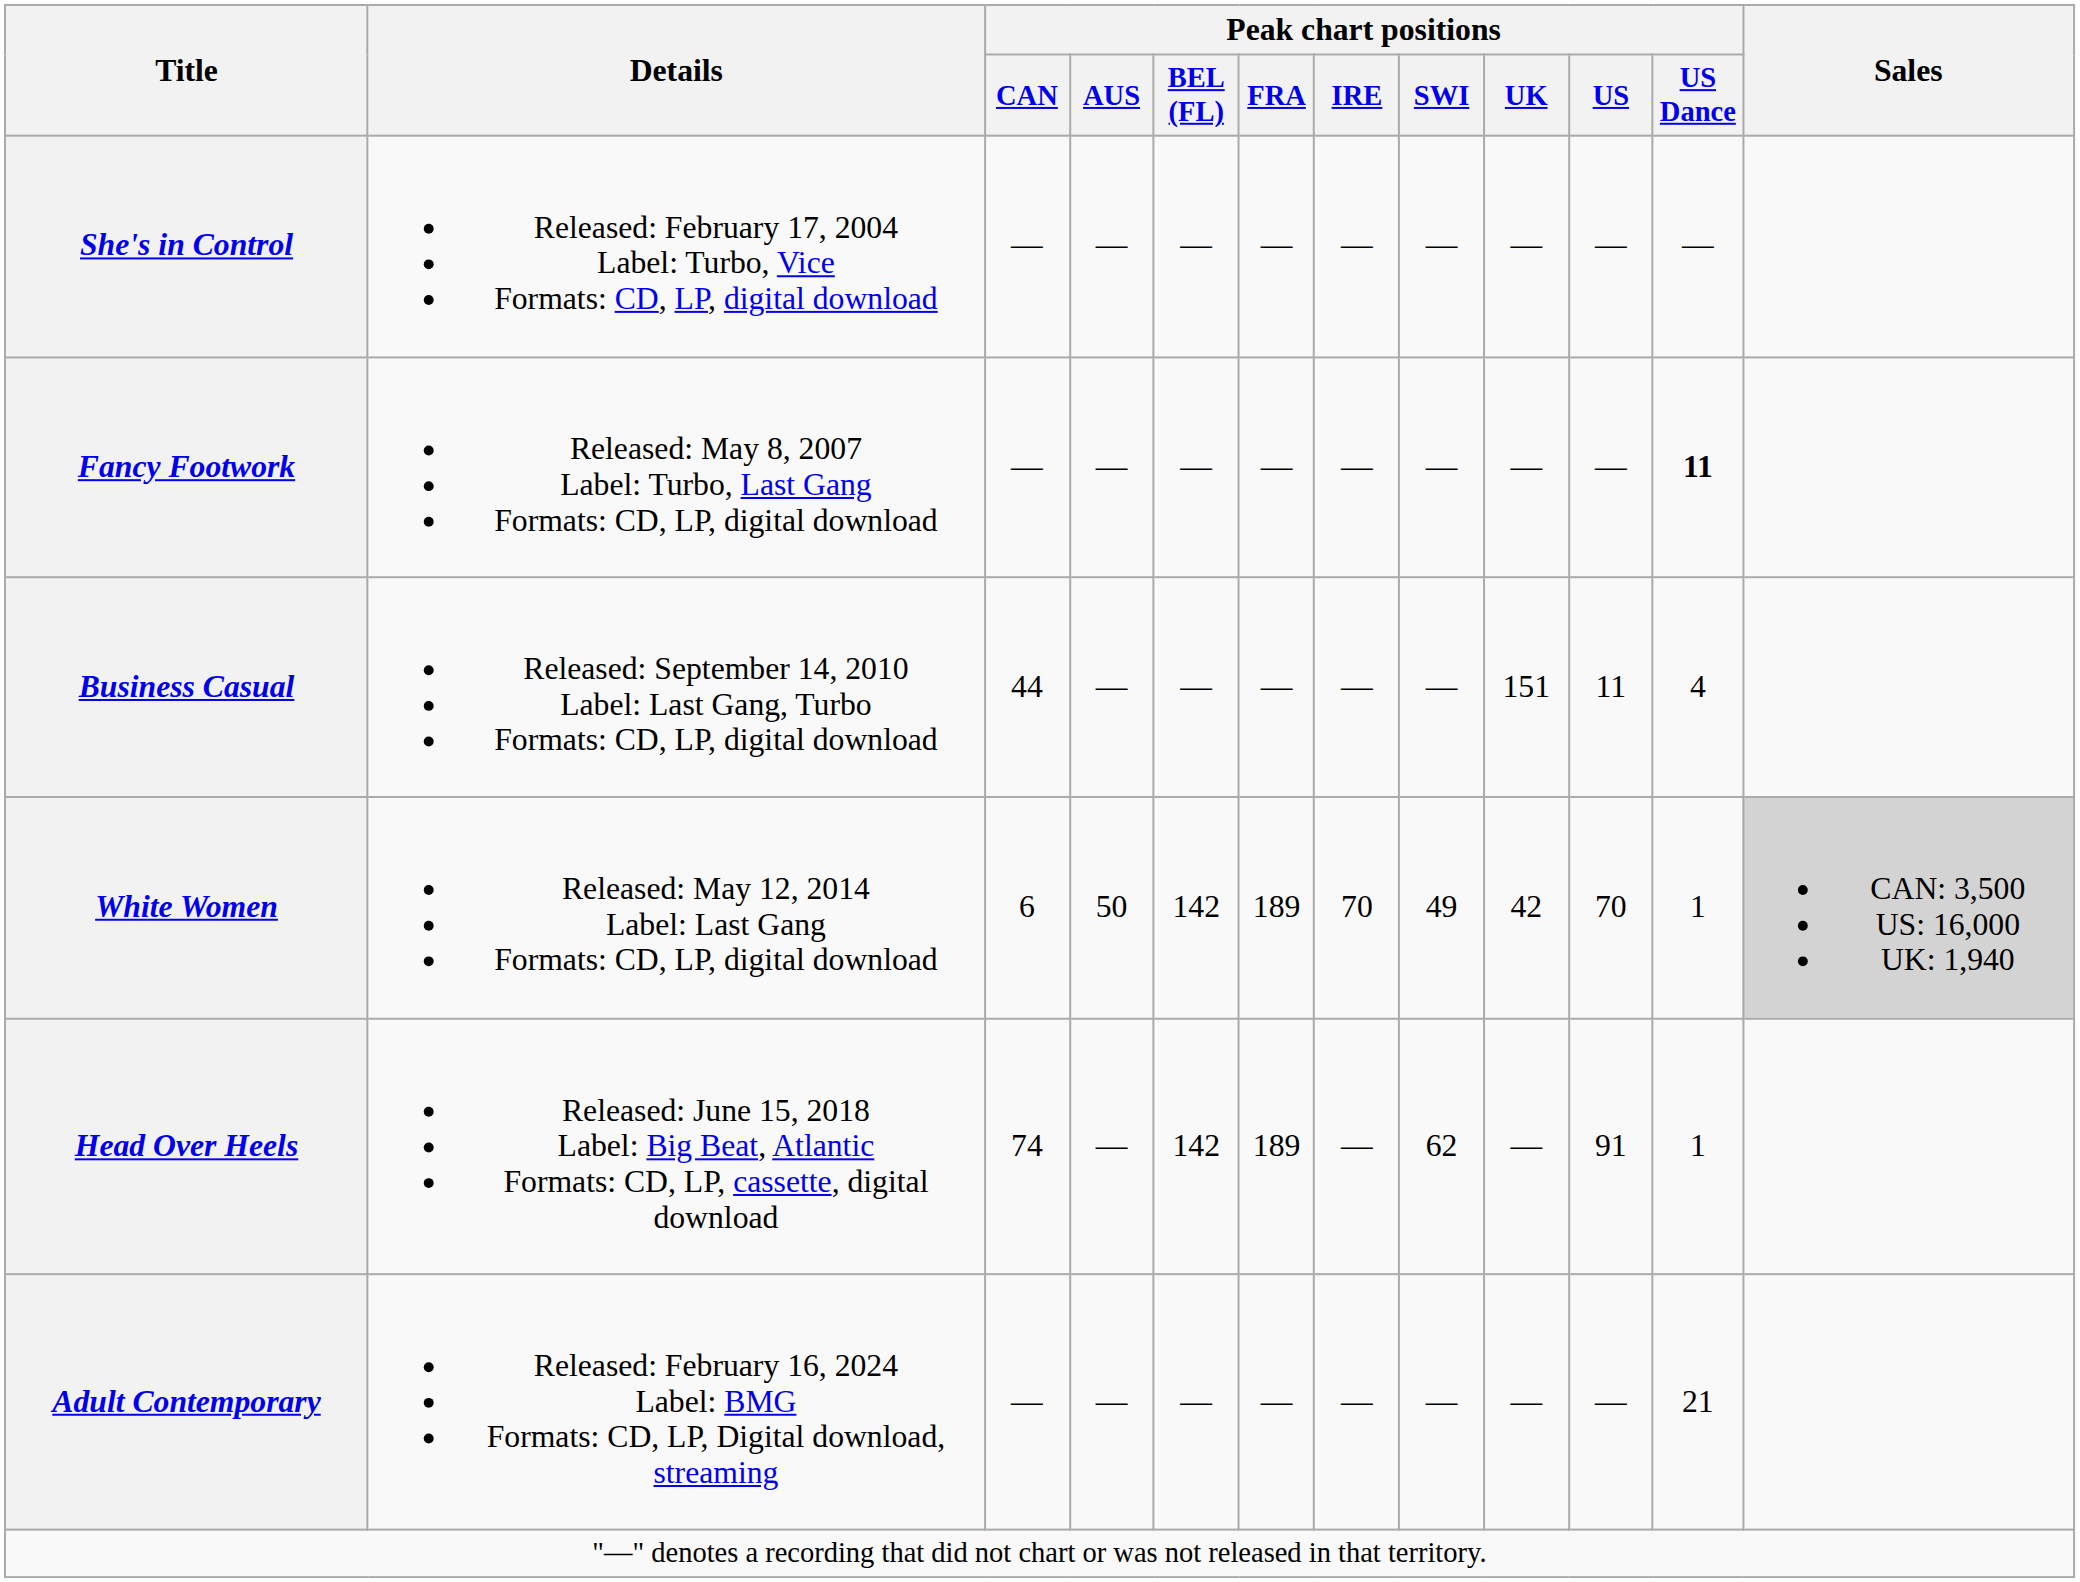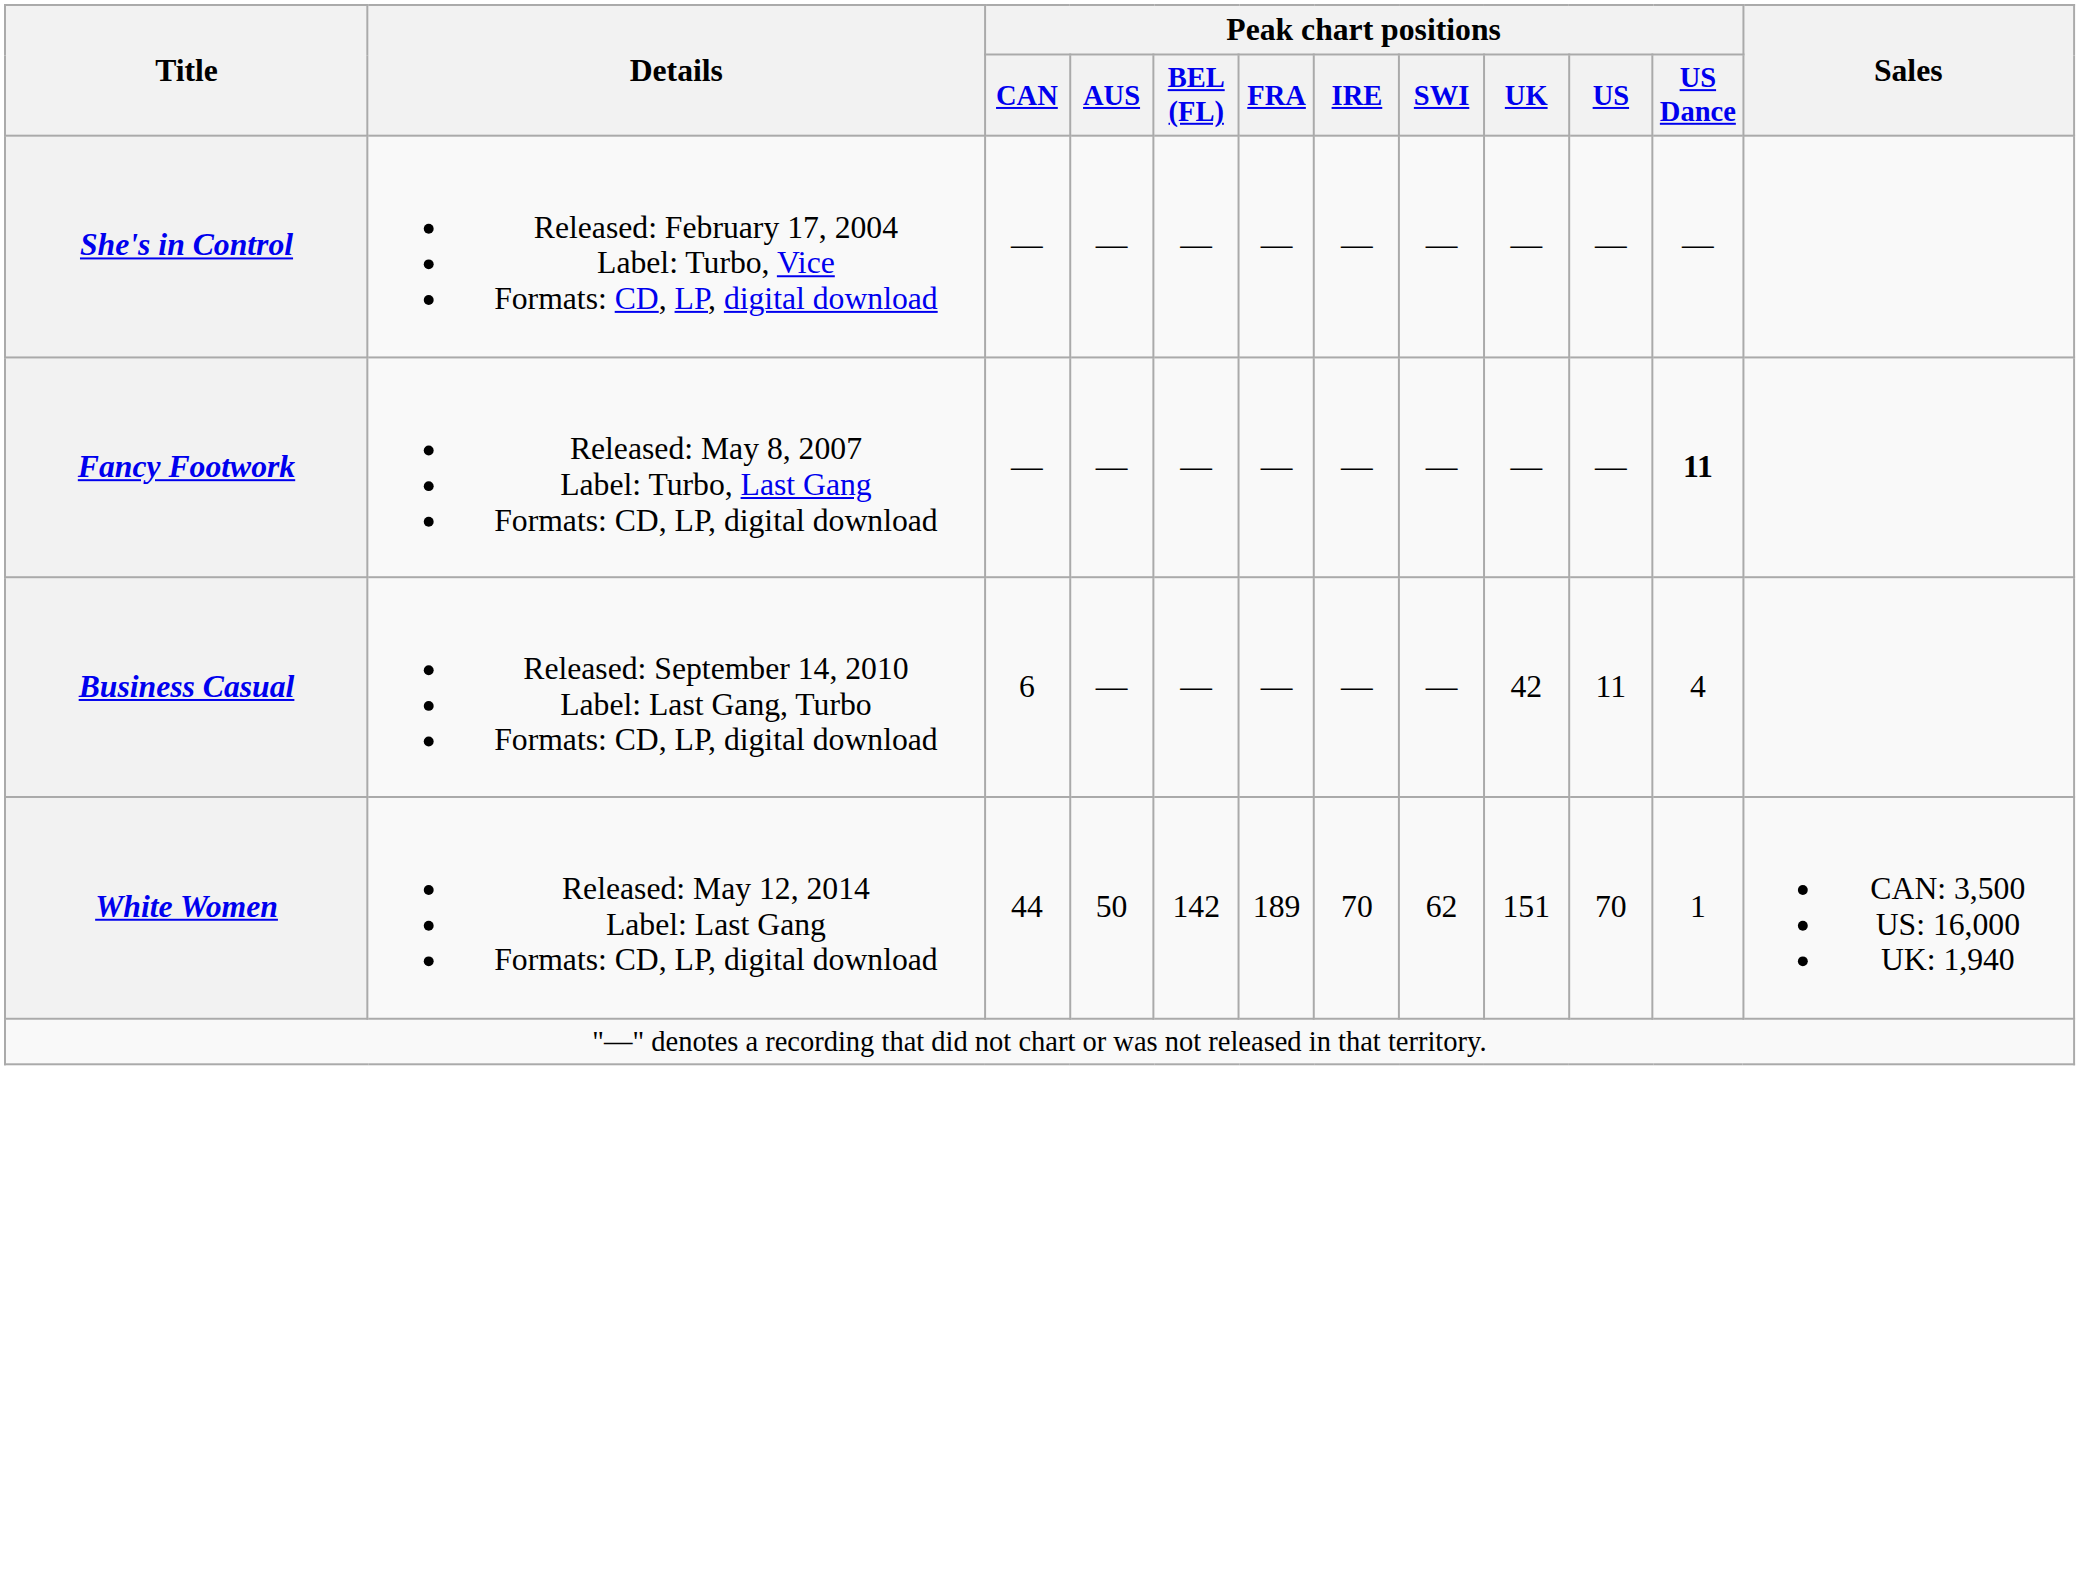Business Casual | Peak chart positions / CAN: 44 -> 6
Business Casual | Peak chart positions / UK: 151 -> 42
White Women | Peak chart positions / CAN: 6 -> 44
White Women | Peak chart positions / SWI: 49 -> 62
White Women | Peak chart positions / UK: 42 -> 151
White Women | Sales: lightgrey background -> no background
- row: Head Over Heels | Released: June 15, 2018 Label: Big Beat, Atlantic Formats: CD, LP, cassette, digital download | 74 | — | 142 | 189 | — | 62 | — | 91 | 1
- row: Adult Contemporary | Released: February 16, 2024 Label: BMG Formats: CD, LP, Digital download, streaming | — | — | — | — | — | — | — | — | 21
